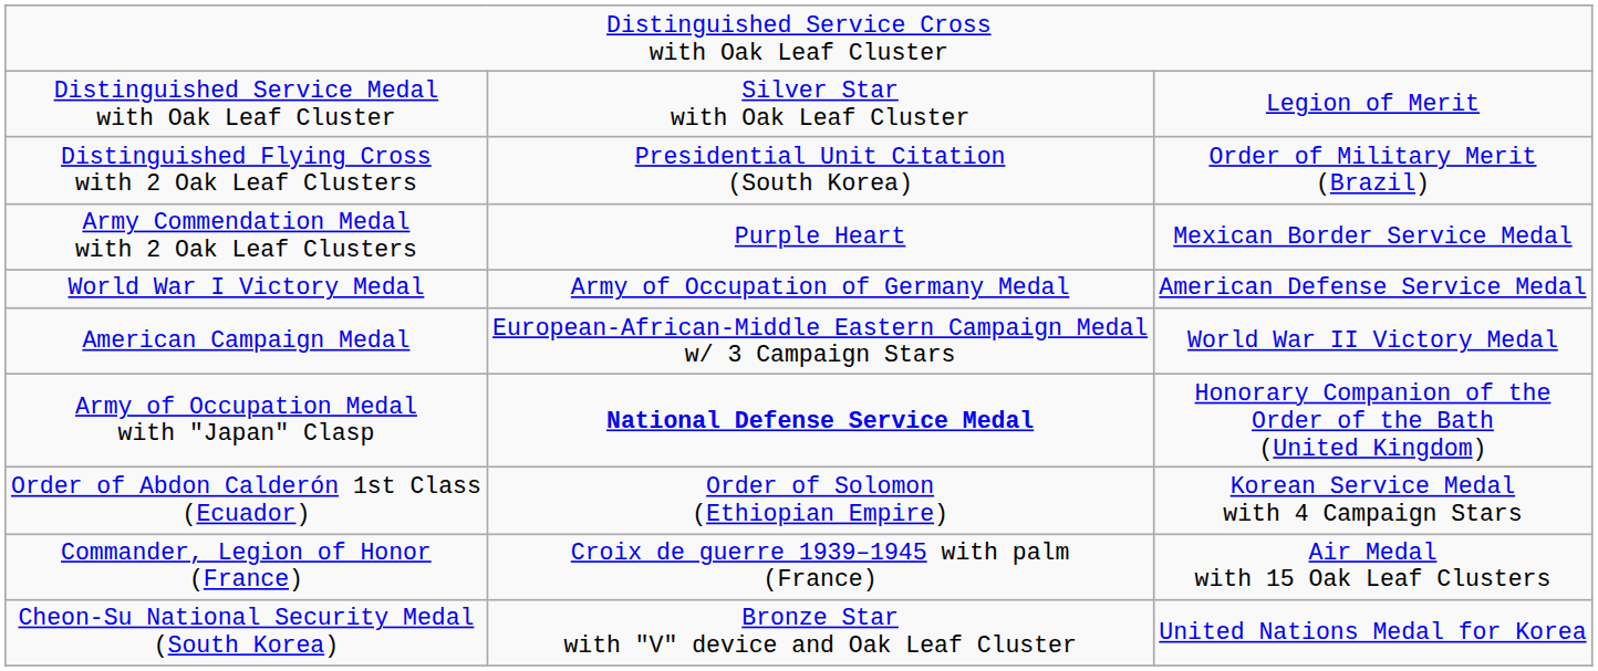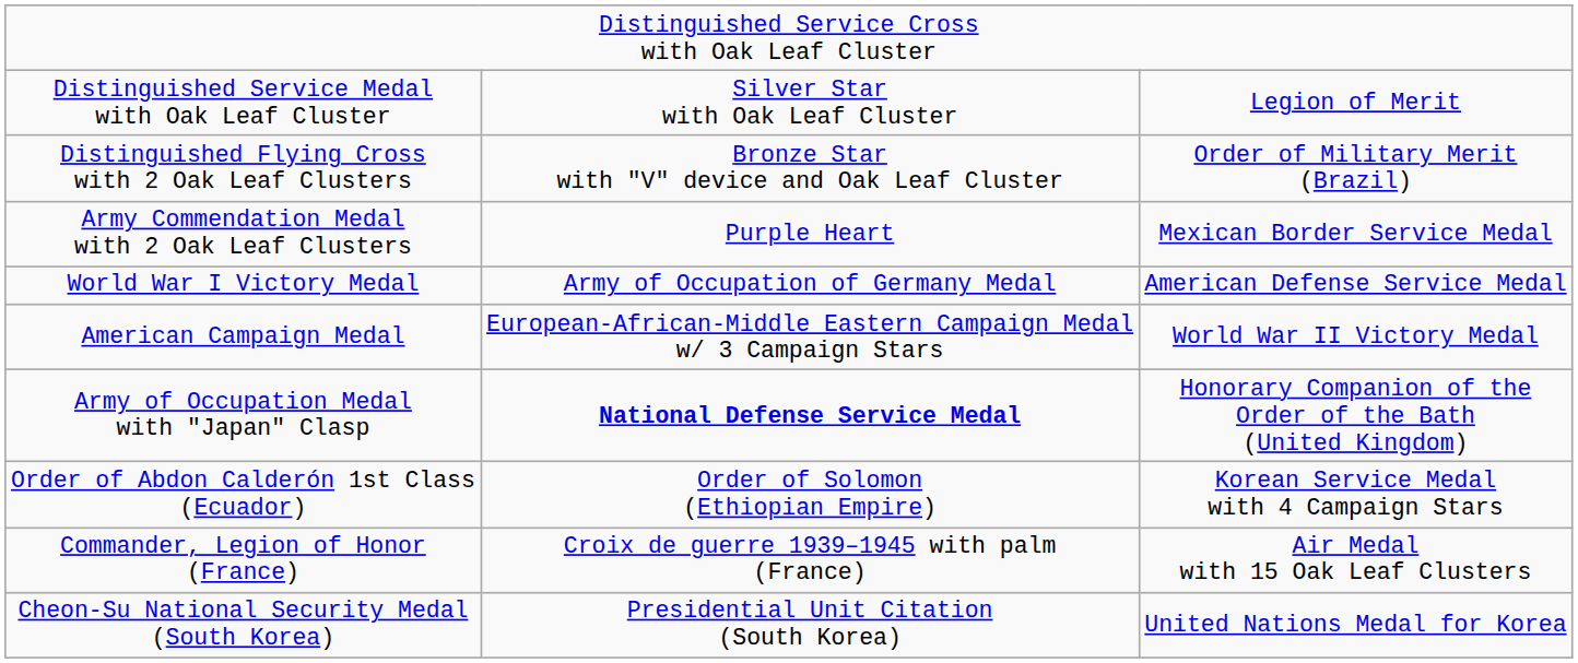Distinguished Flying Cross with 2 Oak Leaf Clusters | column 2: Presidential Unit Citation (South Korea) -> Bronze Star with "V" device and Oak Leaf Cluster
Cheon-Su National Security Medal (South Korea) | column 2: Bronze Star with "V" device and Oak Leaf Cluster -> Presidential Unit Citation (South Korea)
